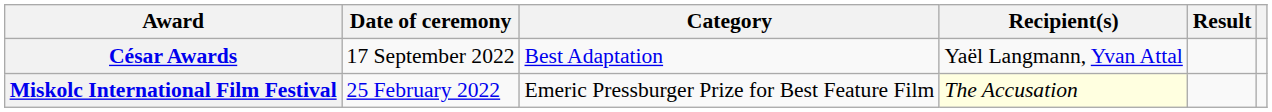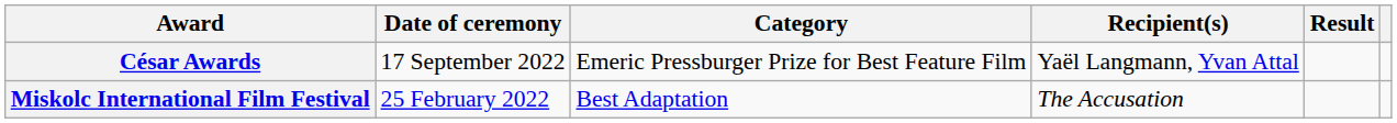César Awards | Category: Best Adaptation -> Emeric Pressburger Prize for Best Feature Film
Miskolc International Film Festival | Category: Emeric Pressburger Prize for Best Feature Film -> Best Adaptation
Miskolc International Film Festival | Recipient(s): lightyellow background -> no background
